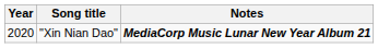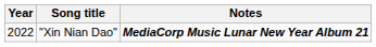"Xin Nian Dao" | Year: 2020 -> 2022
